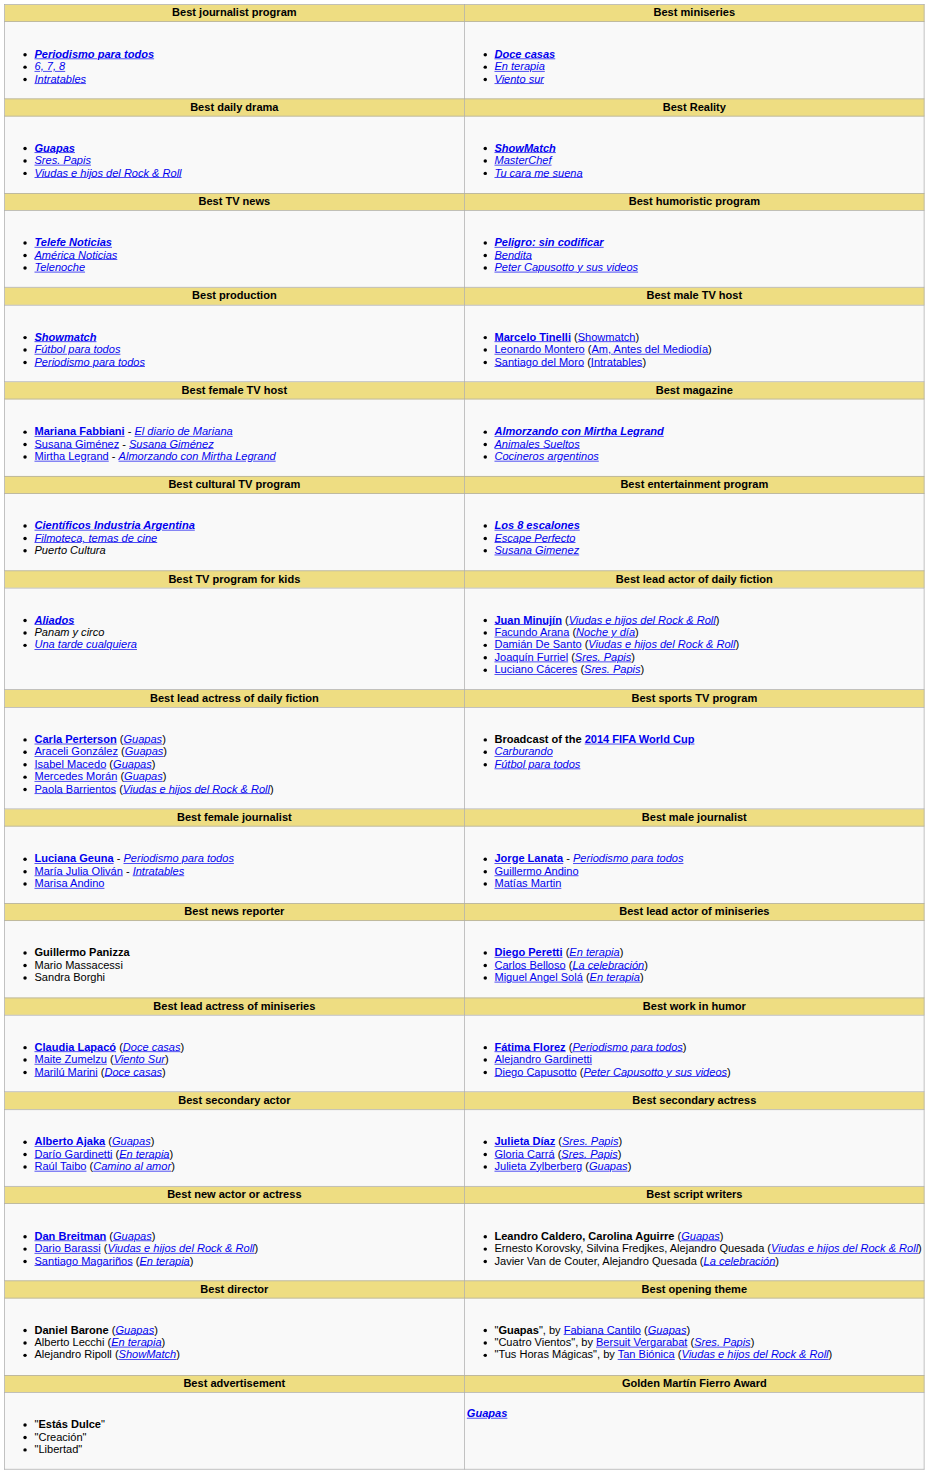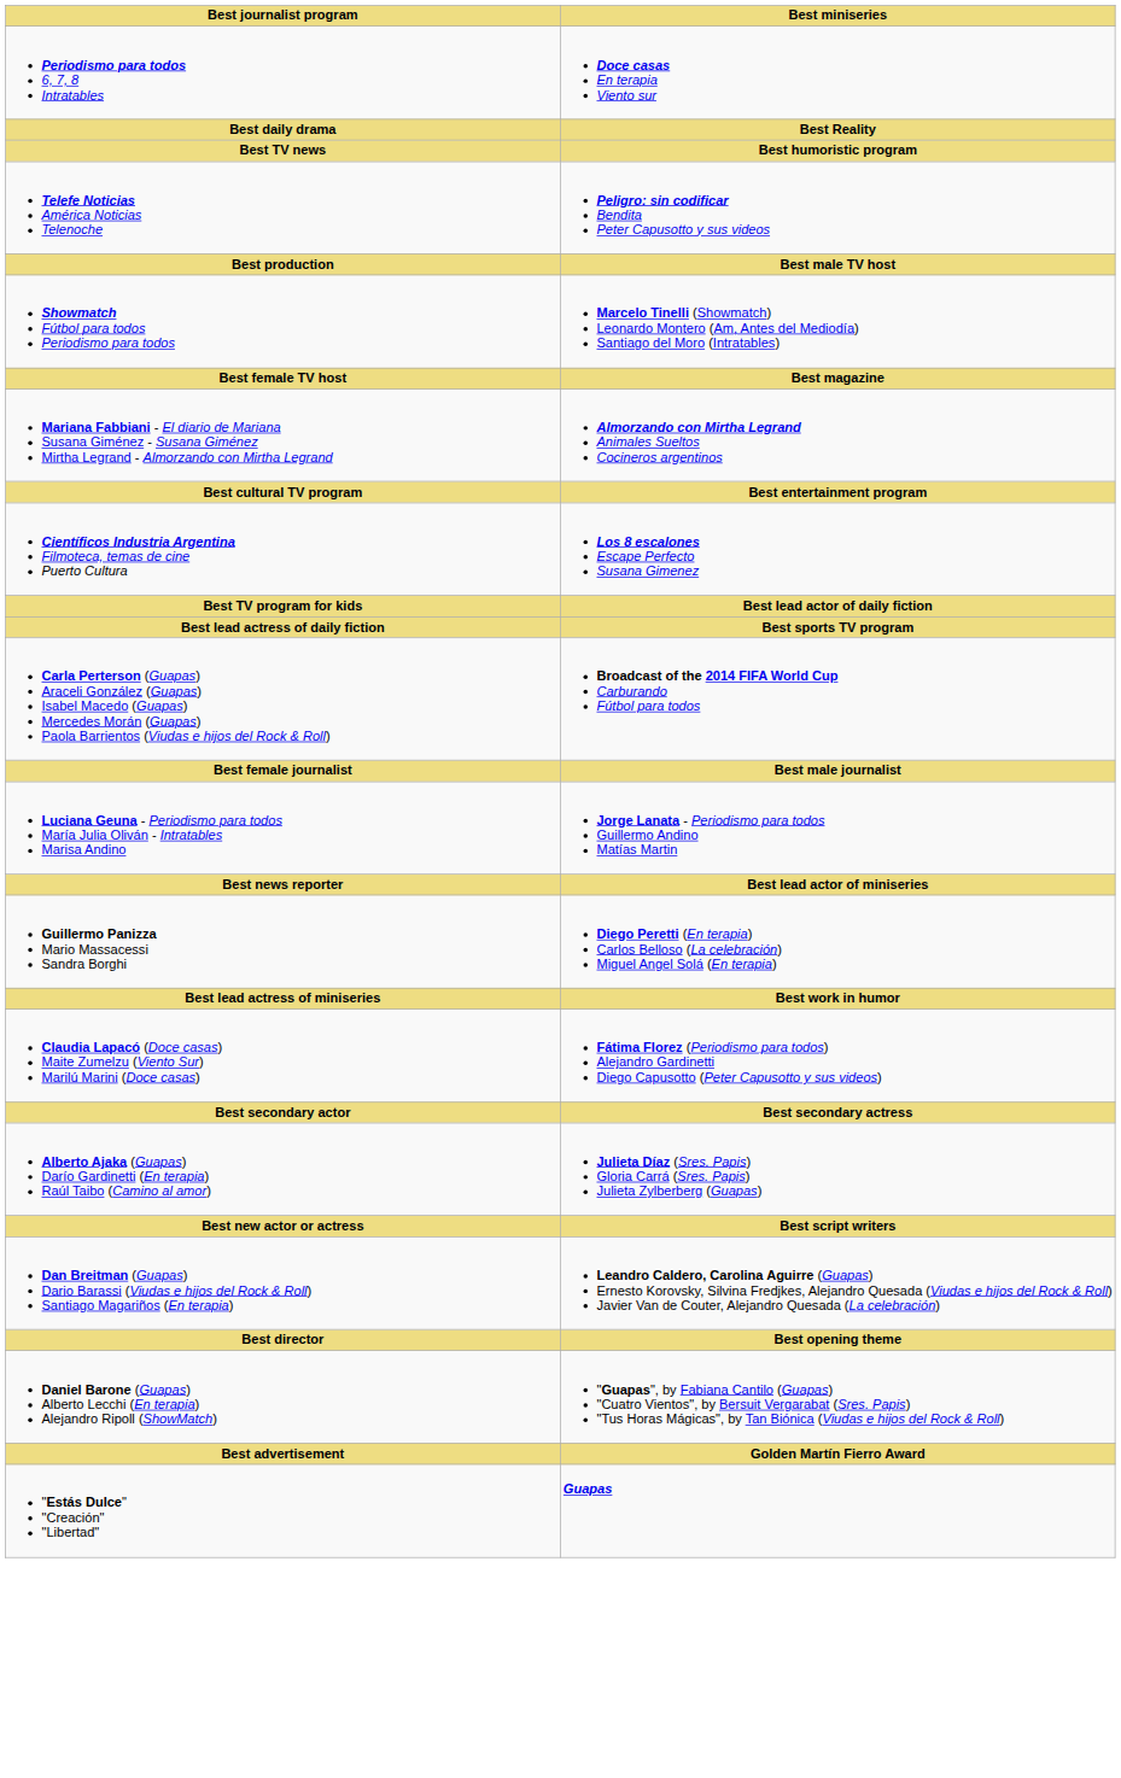- row: Guapas Sres. Papis Viudas e hijos del Rock & Roll | ShowMatch MasterChef Tu cara me suena
- row: Aliados Panam y circo Una tarde cualquiera | Juan Minujín (Viudas e hijos del Rock & Roll) Facundo Arana (Noche y día) Damián De Santo (Viudas e hijos del Rock & Roll) Joaquín Furriel (Sres. Papis) Luciano Cáceres (Sres. Papis)
